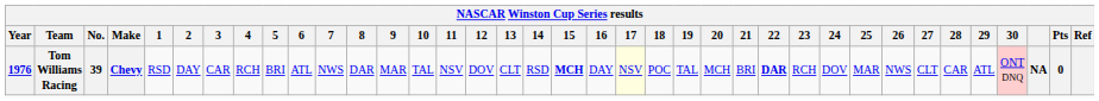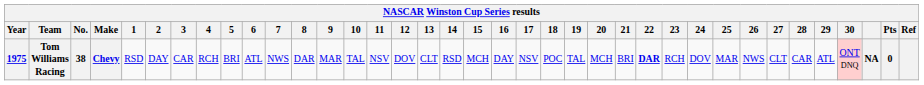Tom Williams Racing | Year: 1976 -> 1975
Tom Williams Racing | No.: 39 -> 38
Tom Williams Racing | 15: bold -> normal
Tom Williams Racing | 17: lightyellow background -> no background
